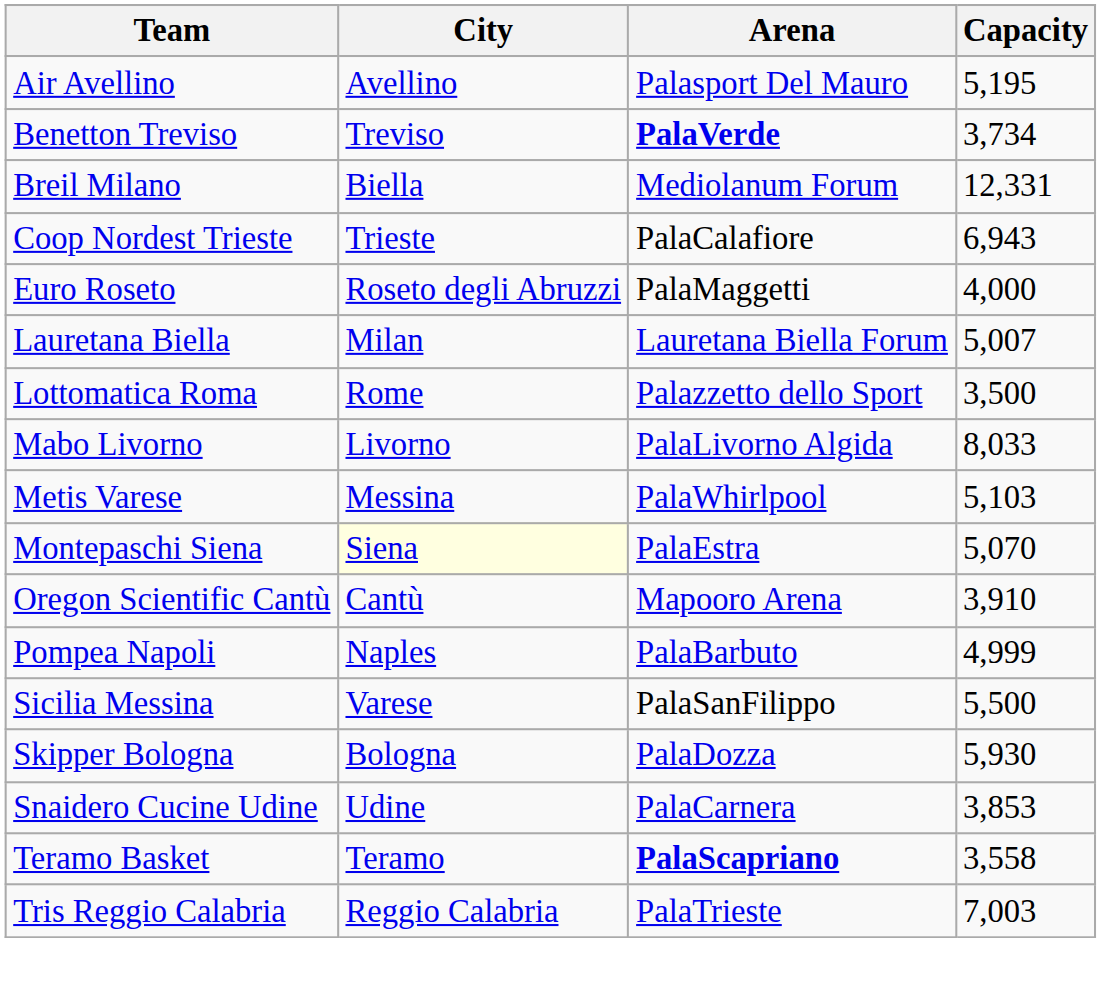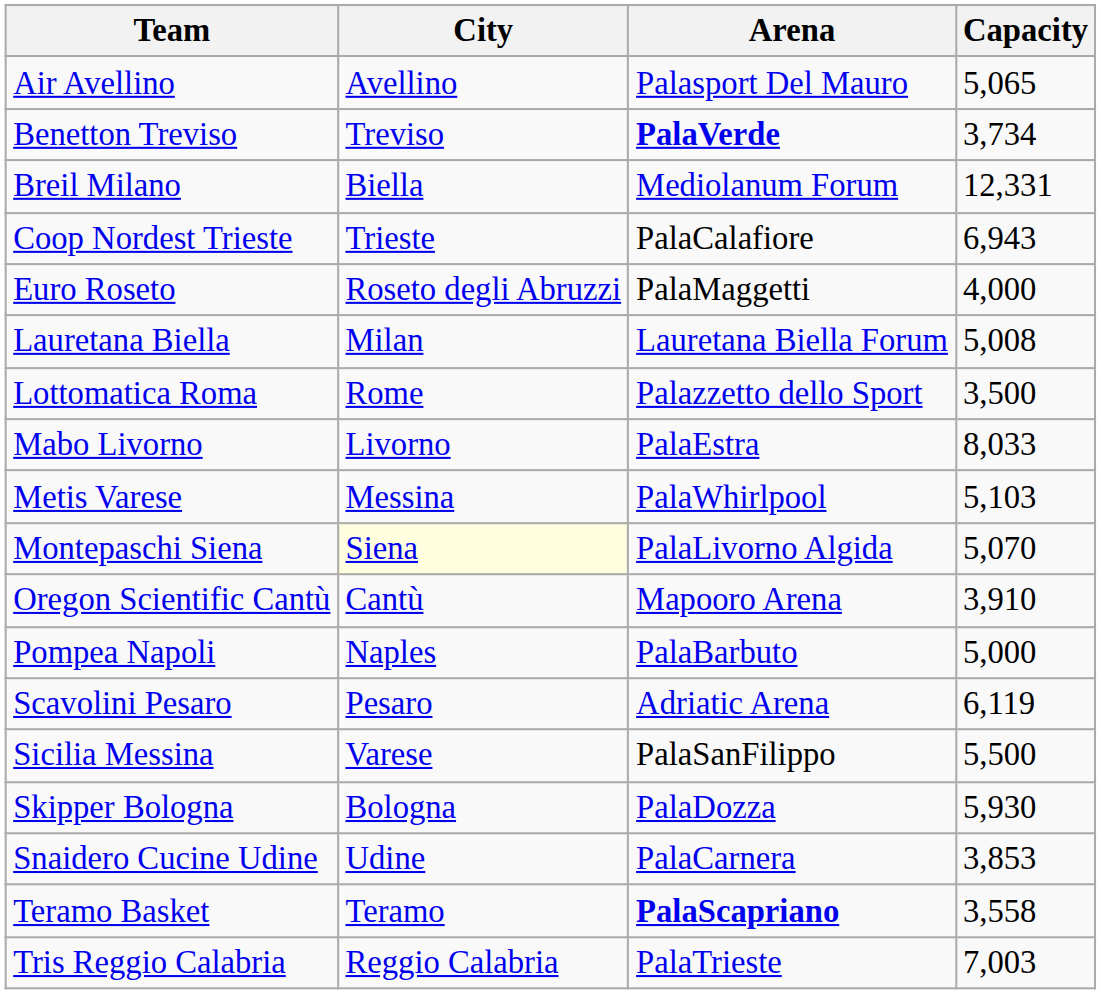Air Avellino | Capacity: 5,195 -> 5,065
Lauretana Biella | Capacity: 5,007 -> 5,008
Mabo Livorno | Arena: PalaLivorno Algida -> PalaEstra
Montepaschi Siena | Arena: PalaEstra -> PalaLivorno Algida
Pompea Napoli | Capacity: 4,999 -> 5,000
+ row: Scavolini Pesaro | Pesaro | Adriatic Arena | 6,119
